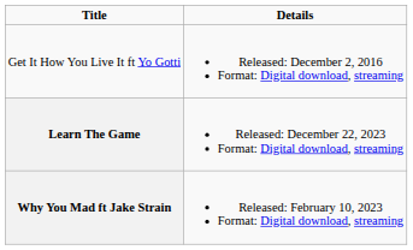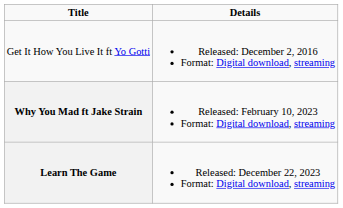rows swapped: Why You Mad ft Jake Strain <-> Learn The Game
